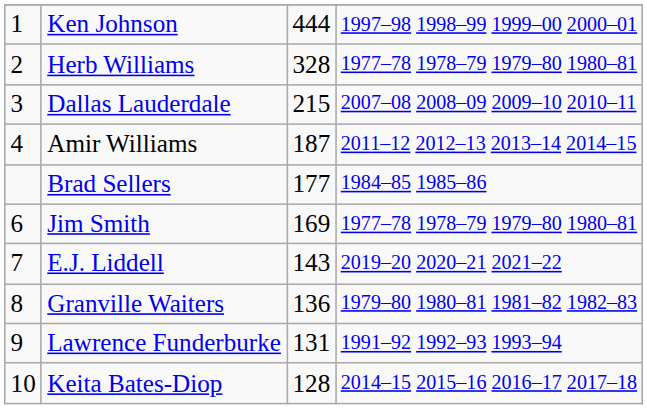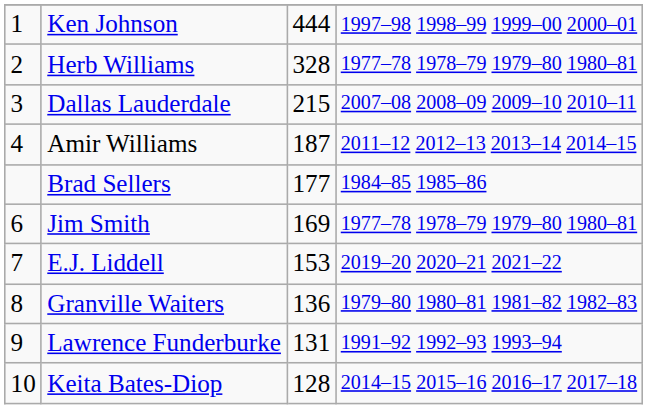E.J. Liddell | column 3: 143 -> 153
